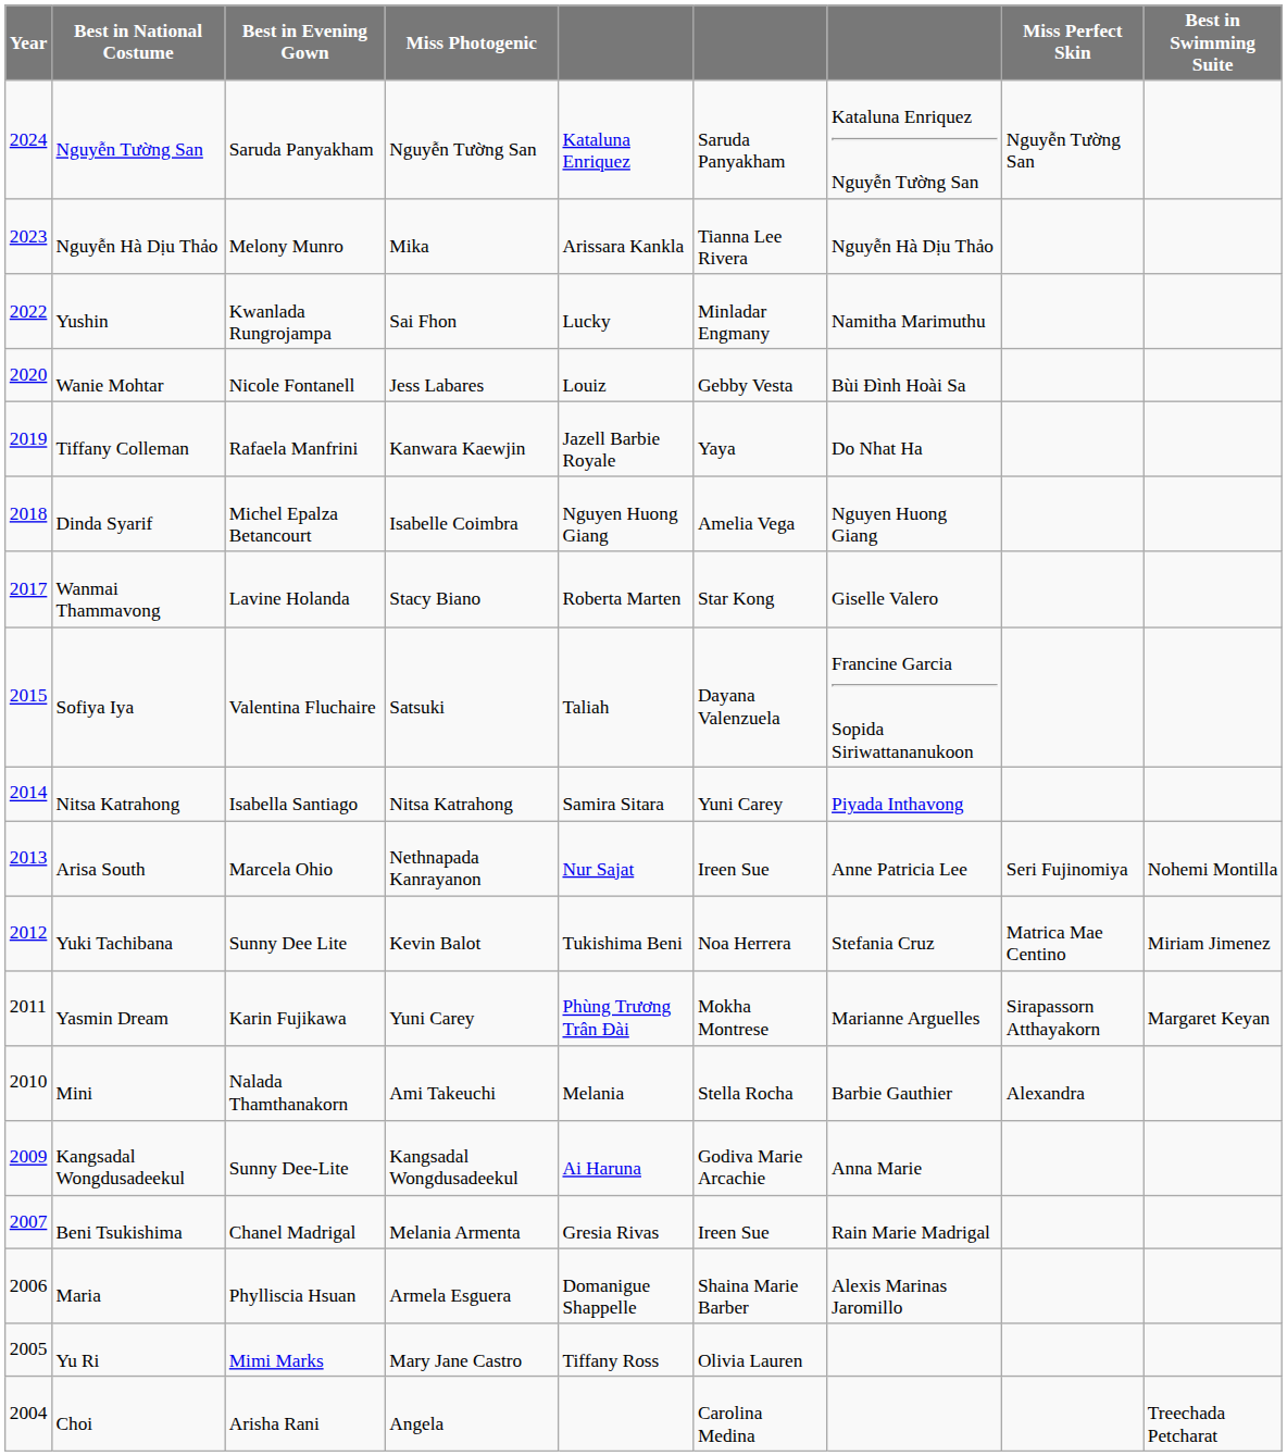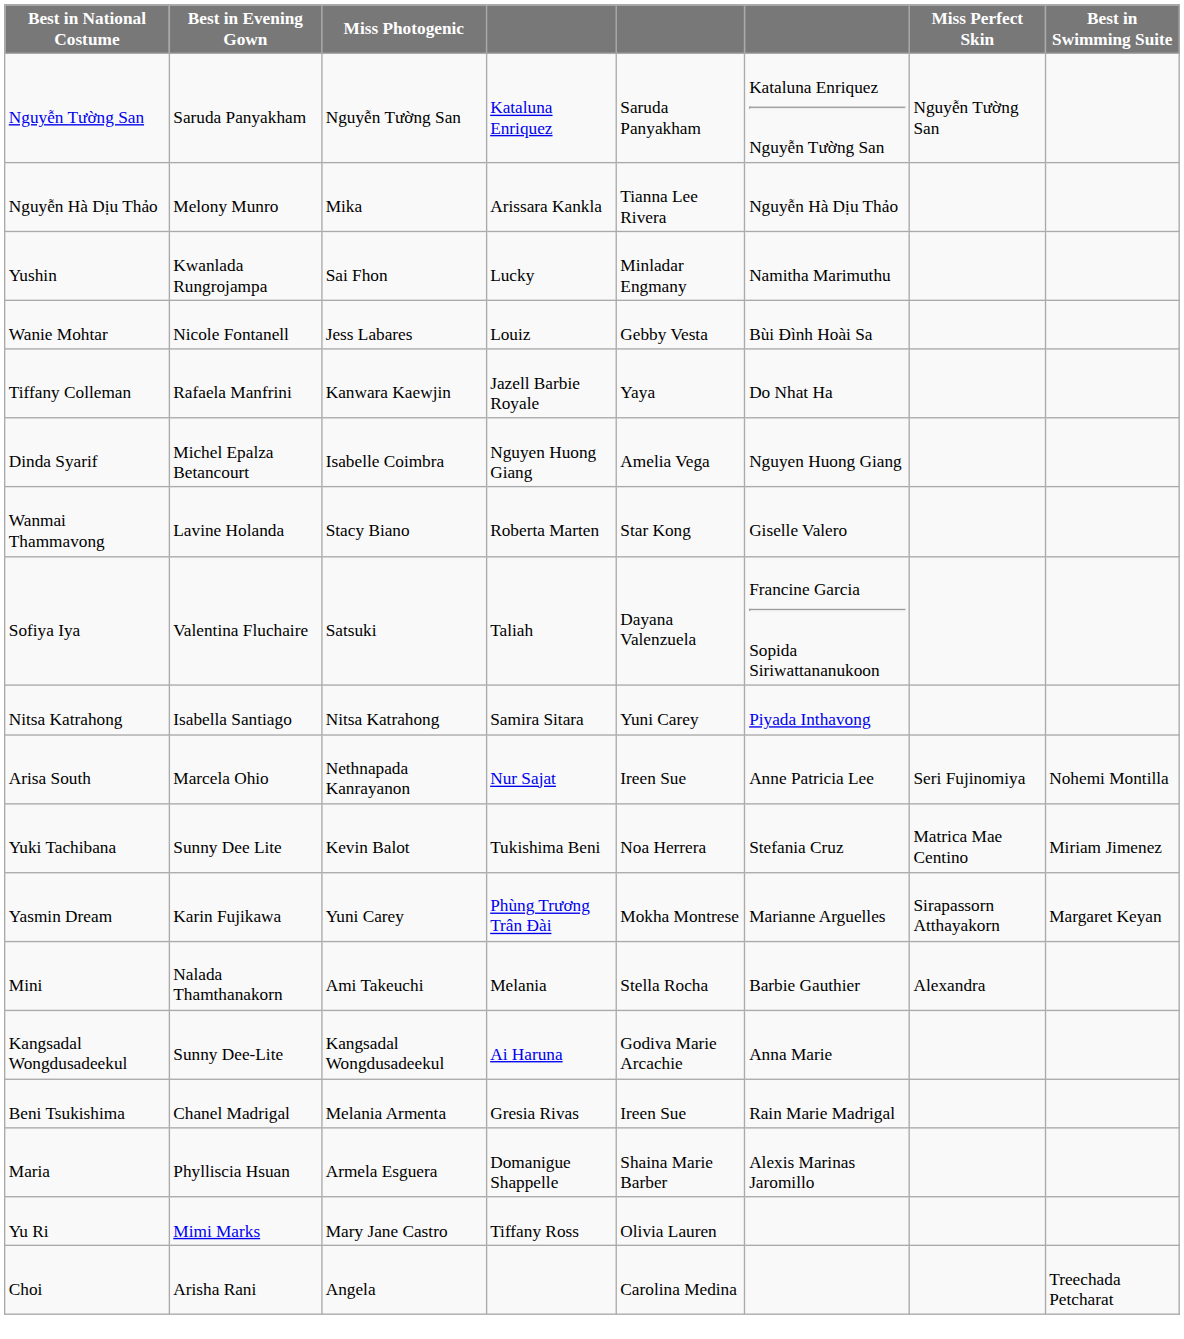- column: Year | 2024 | 2023 | 2022 | 2020 | 2019 | 2018 | 2017 | 2015 | 2014 | 2013 | 2012 | 2011 | 2010 | 2009 | 2007 | 2006 | 2005 | 2004
